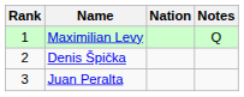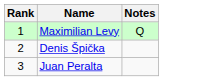- column: Nation
